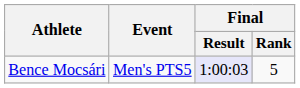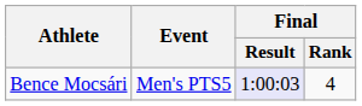Bence Mocsári | Final / Rank: 5 -> 4
